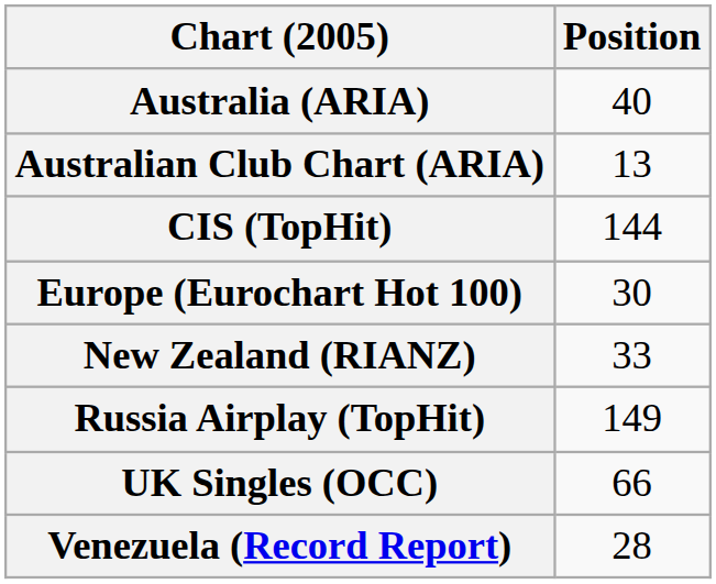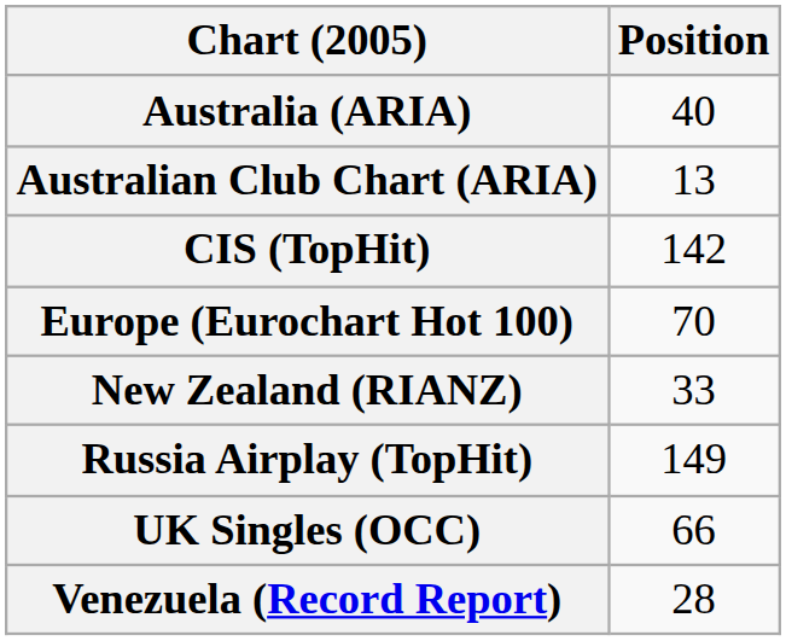CIS (TopHit) | Position: 144 -> 142
Europe (Eurochart Hot 100) | Position: 30 -> 70
